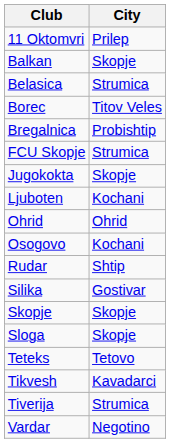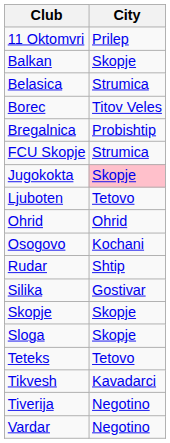Jugokokta | City: no background -> pink background
Ljuboten | City: Kochani -> Tetovo
Tiverija | City: Strumica -> Negotino
